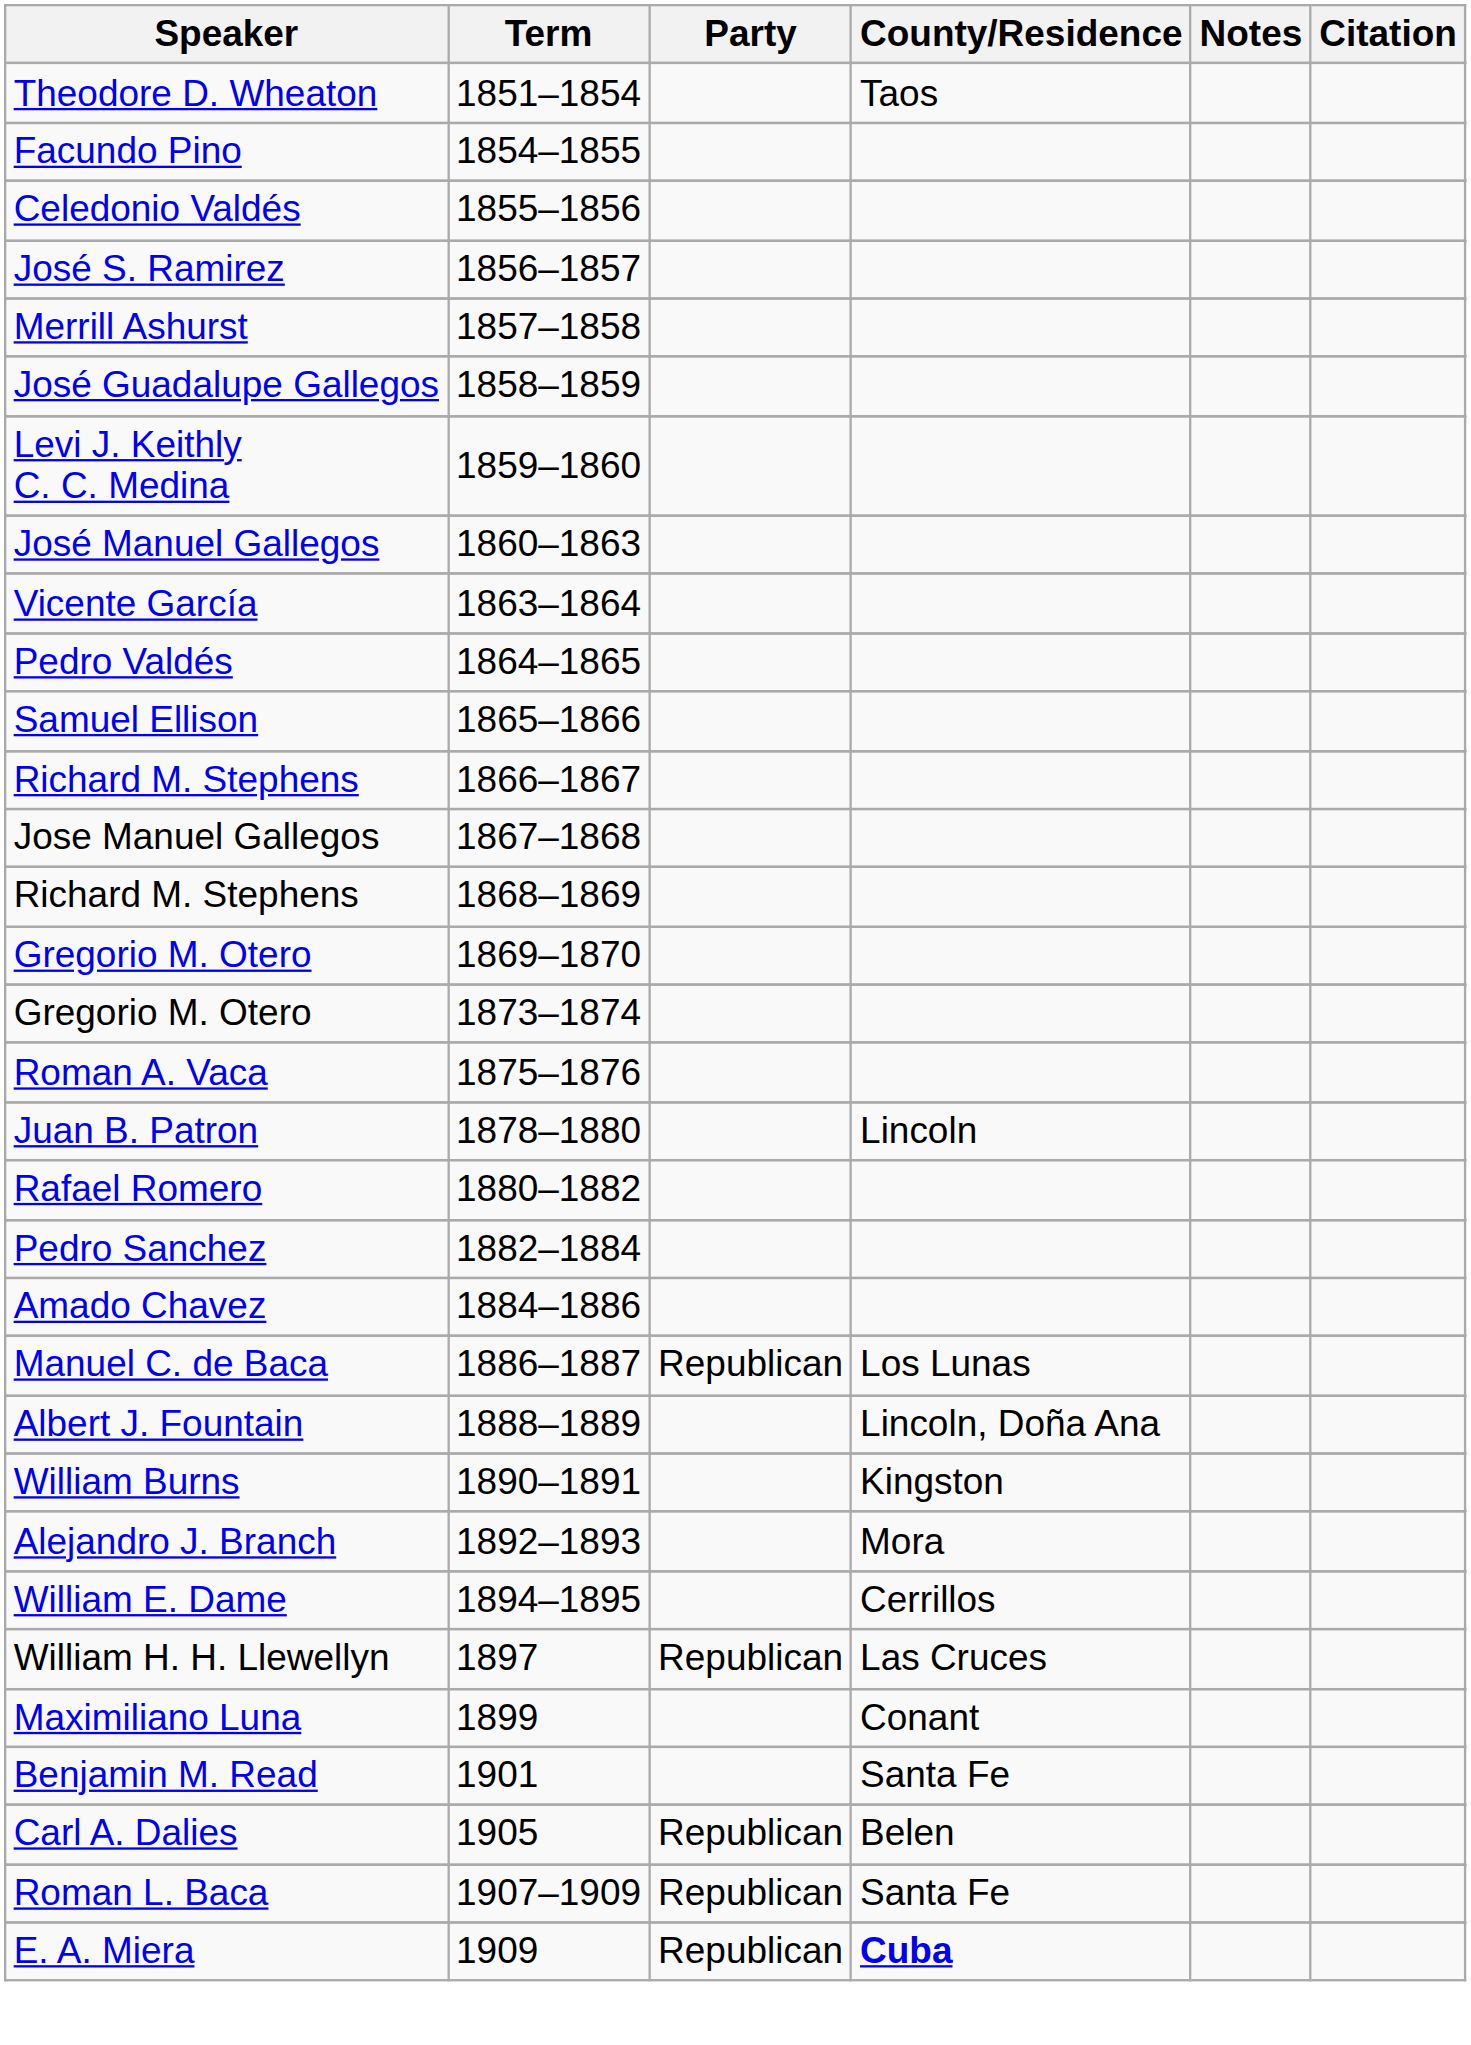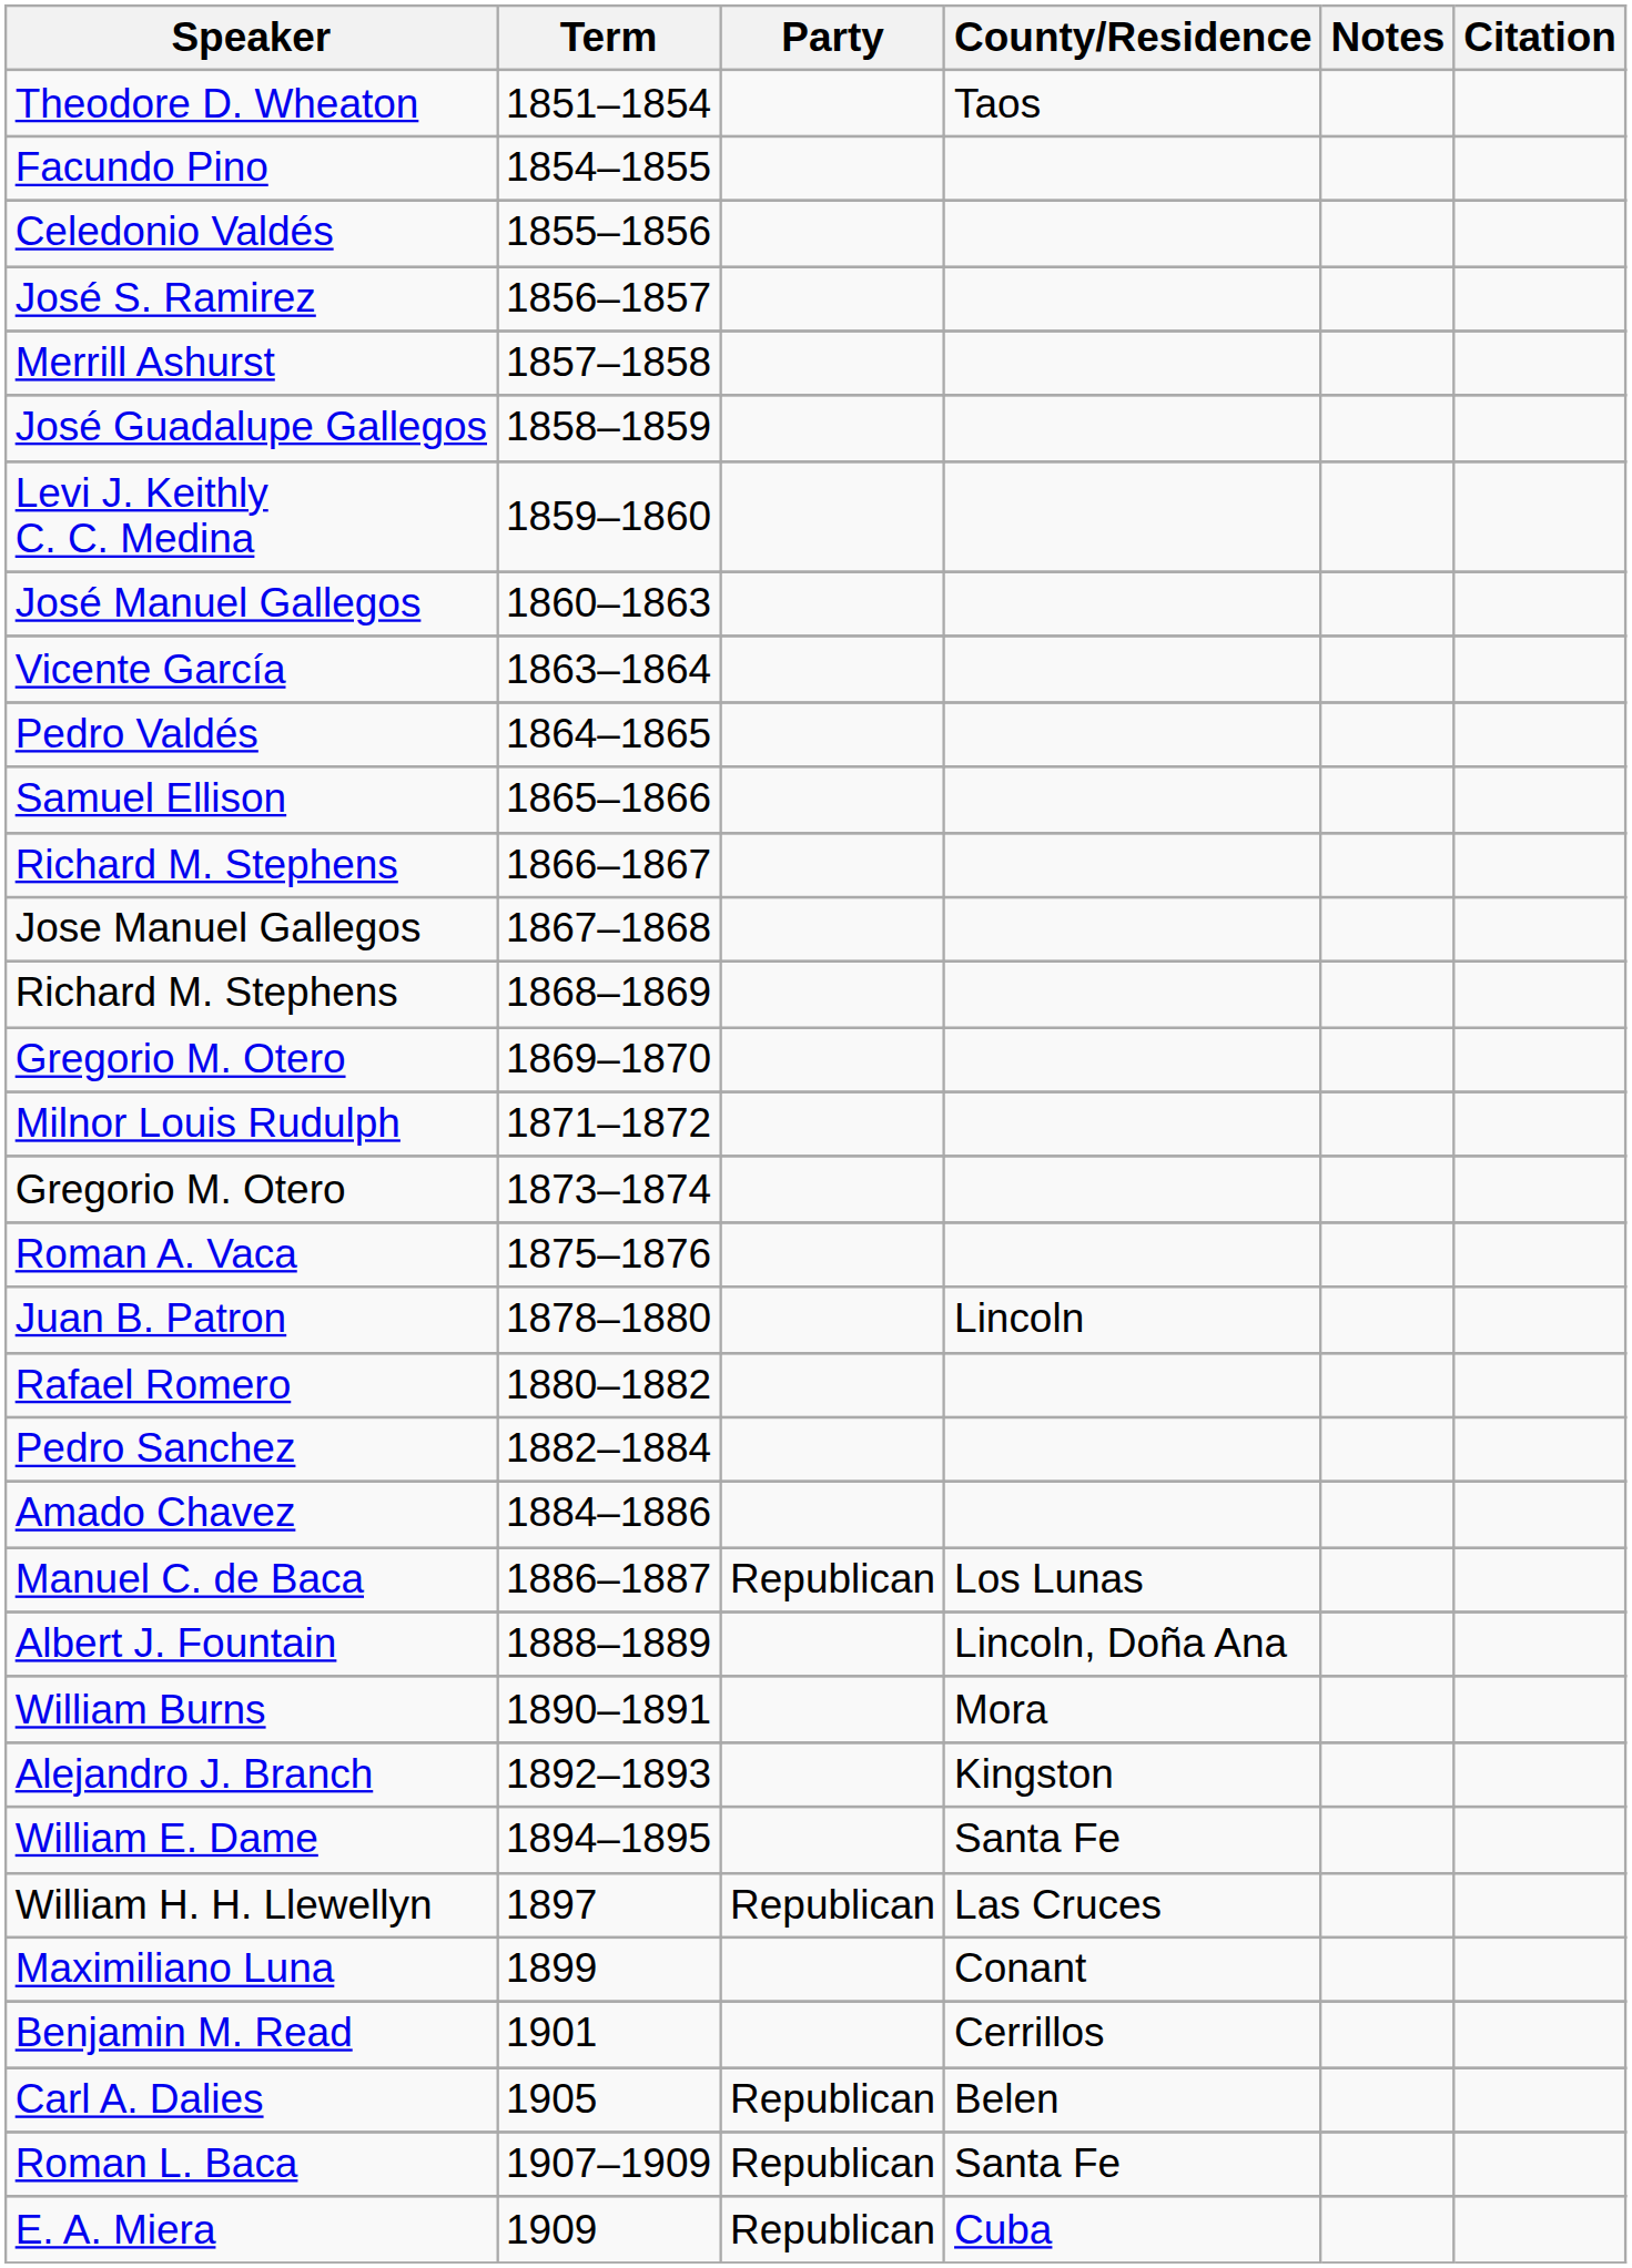+ row: Milnor Louis Rudulph | 1871–1872
William Burns | County/Residence: Kingston -> Mora
Alejandro J. Branch | County/Residence: Mora -> Kingston
William E. Dame | County/Residence: Cerrillos -> Santa Fe
Benjamin M. Read | County/Residence: Santa Fe -> Cerrillos
E. A. Miera | County/Residence: bold -> normal
